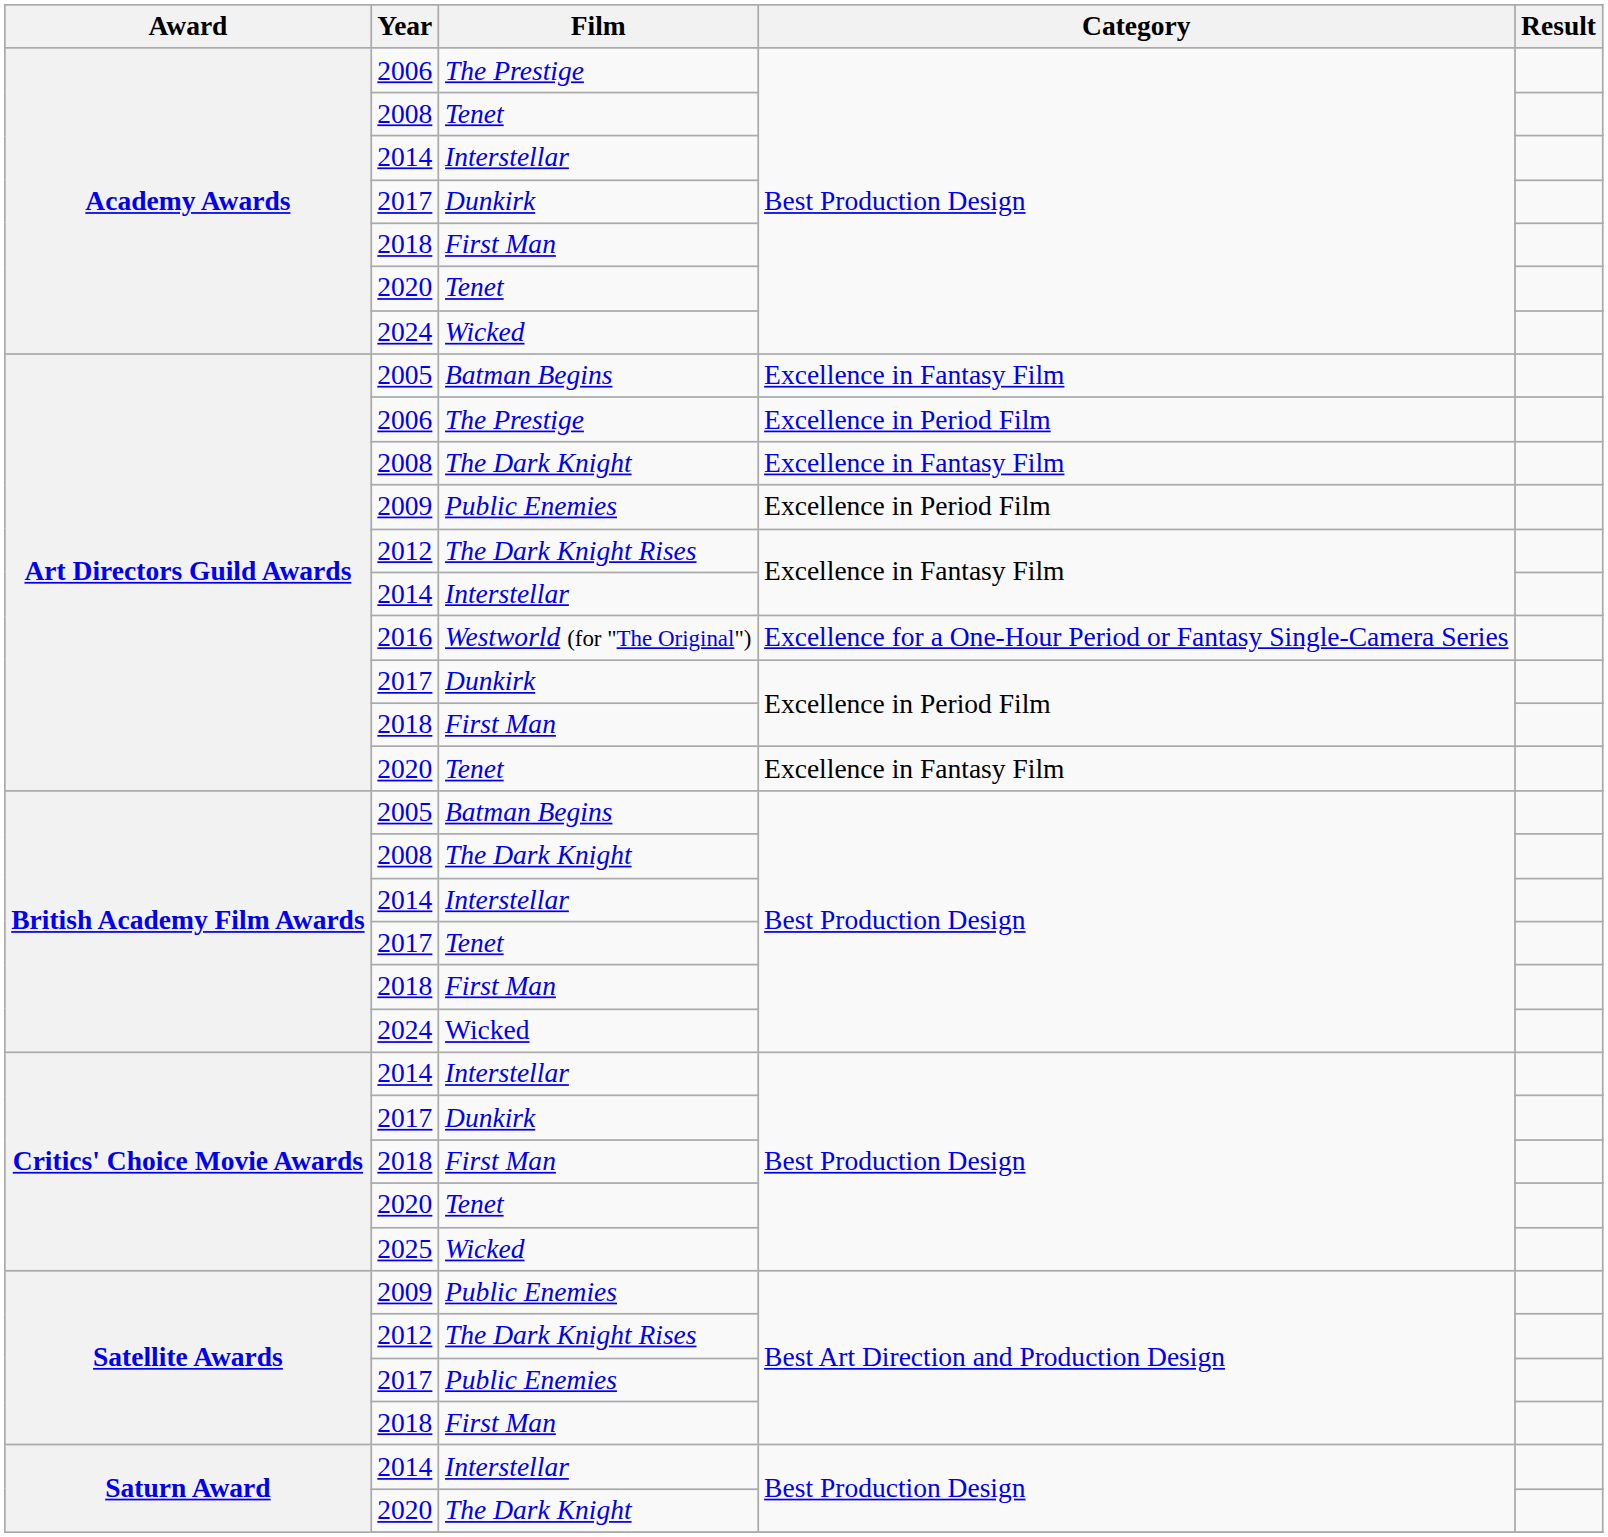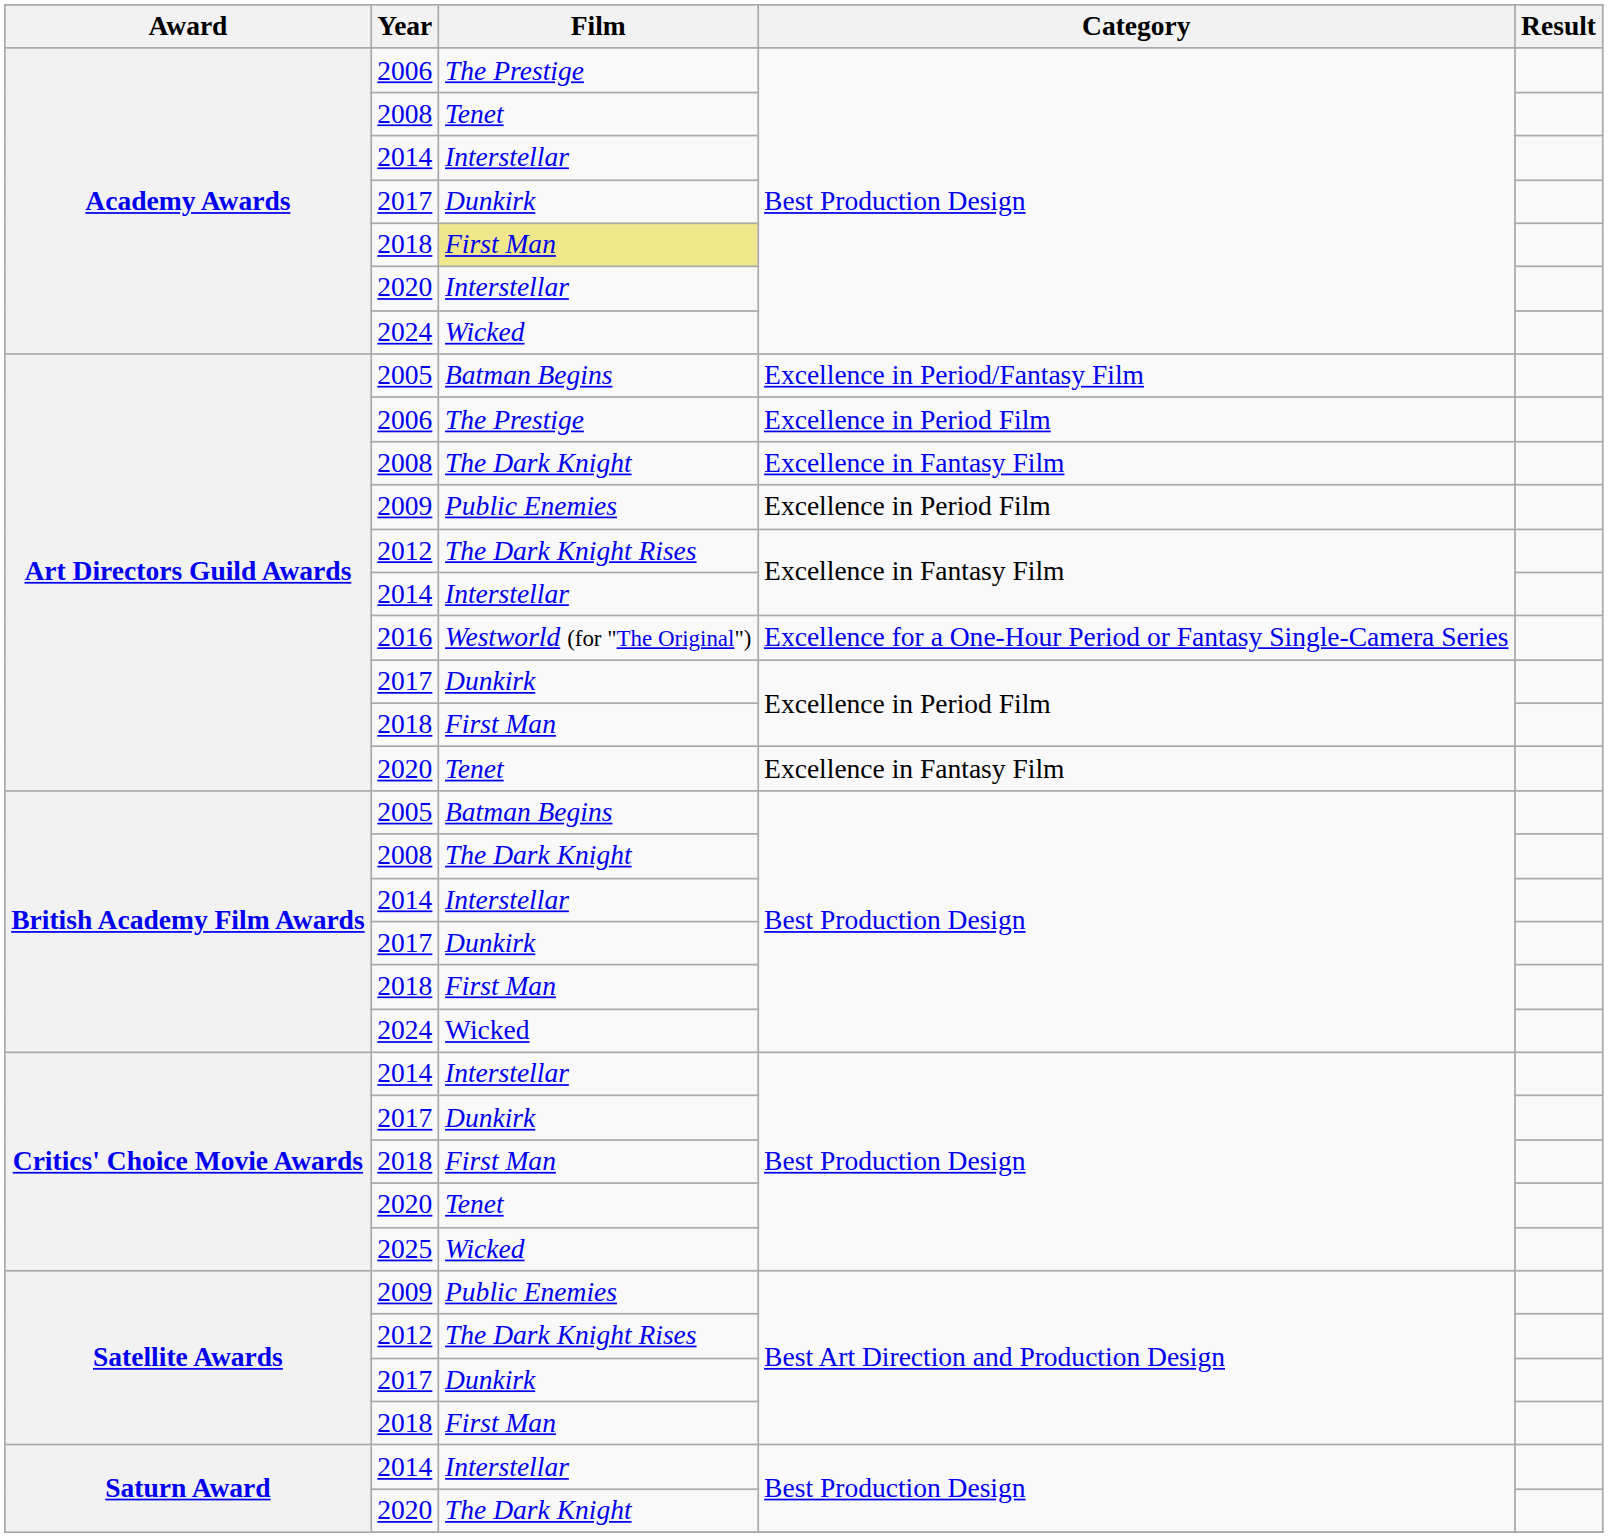Academy Awards / 2018 | Film: no background -> khaki background
Academy Awards / 2020 | Film: Tenet -> Interstellar
Art Directors Guild Awards / 2005 | Category: Excellence in Fantasy Film -> Excellence in Period/Fantasy Film
British Academy Film Awards / 2017 | Film: Tenet -> Dunkirk
Satellite Awards / 2017 | Film: Public Enemies -> Dunkirk
